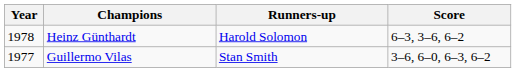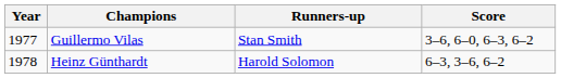rows swapped: Guillermo Vilas <-> Heinz Günthardt
